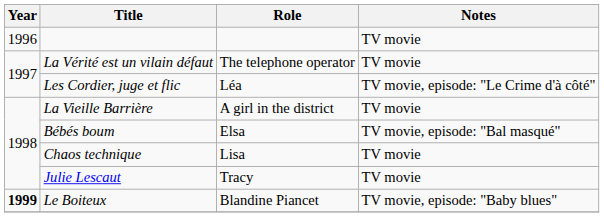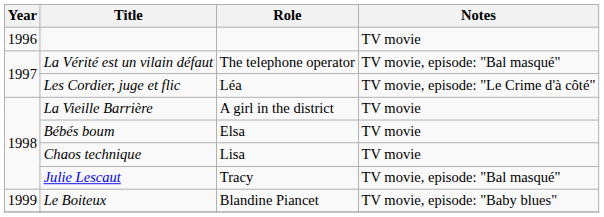La Vérité est un vilain défaut | Notes: TV movie -> TV movie, episode: "Bal masqué"
Bébés boum | Notes: TV movie, episode: "Bal masqué" -> TV movie
Julie Lescaut | Notes: TV movie -> TV movie, episode: "Bal masqué"
Le Boiteux | Year: bold -> normal
